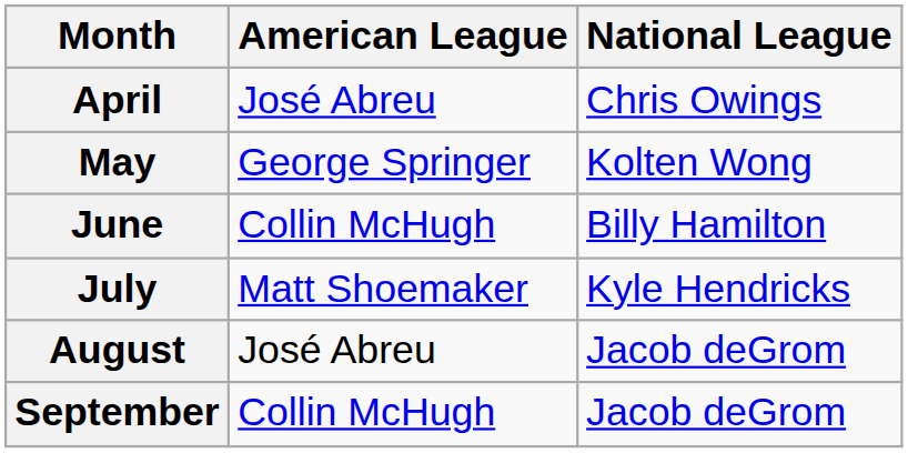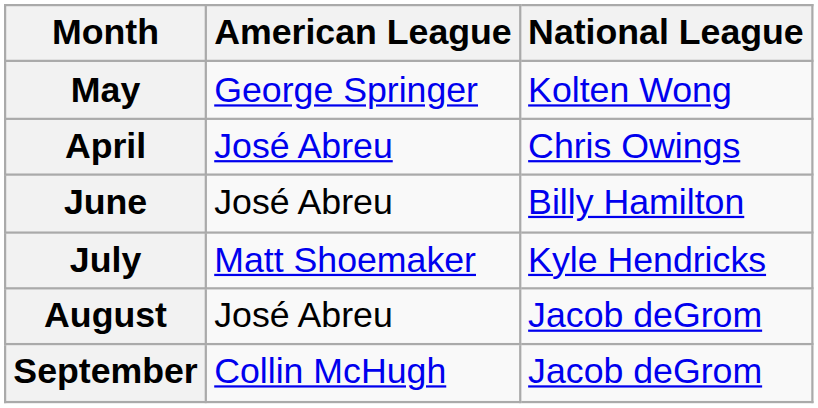rows swapped: April <-> May
June | American League: Collin McHugh -> José Abreu
